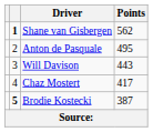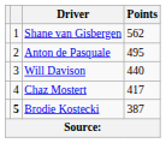Shane van Gisbergen | column 2: bold -> normal
Will Davison | Points: 443 -> 440
